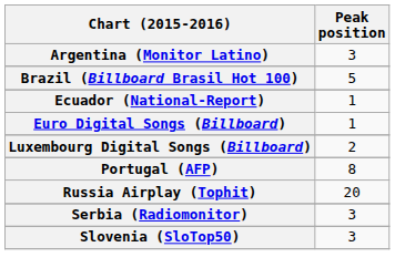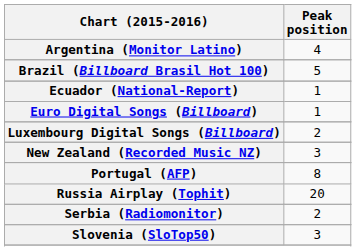Argentina (Monitor Latino) | Peak position: 3 -> 4
+ row: New Zealand (Recorded Music NZ) | 3
Serbia (Radiomonitor) | Peak position: 3 -> 2
